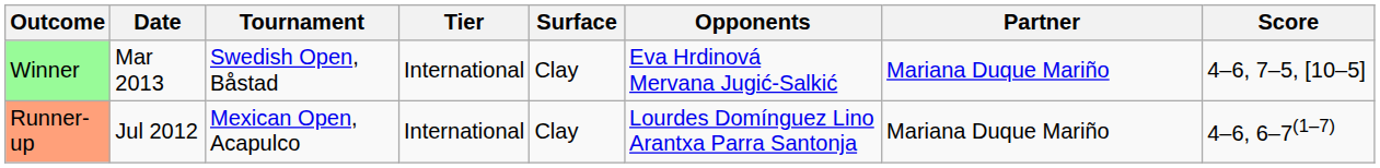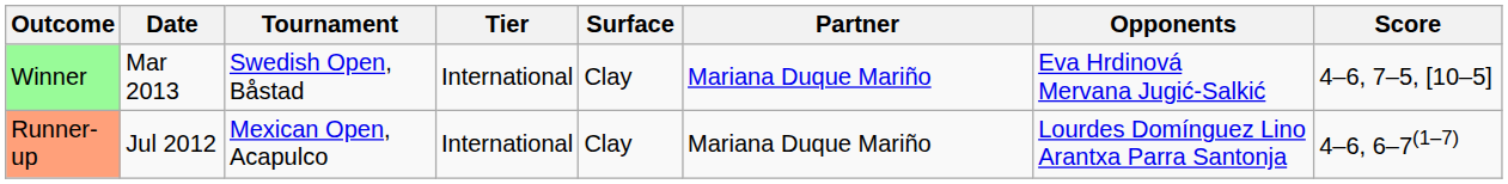columns swapped: Partner <-> Opponents
